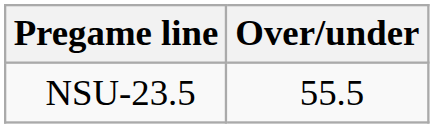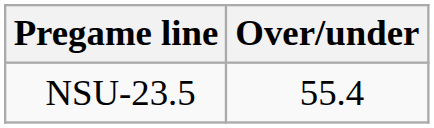NSU-23.5 | Over/under: 55.5 -> 55.4
